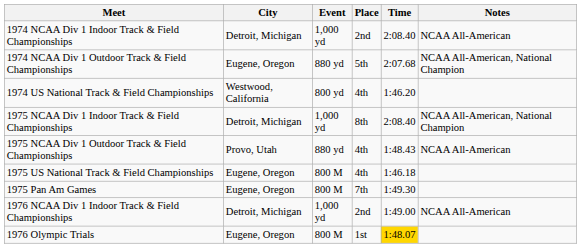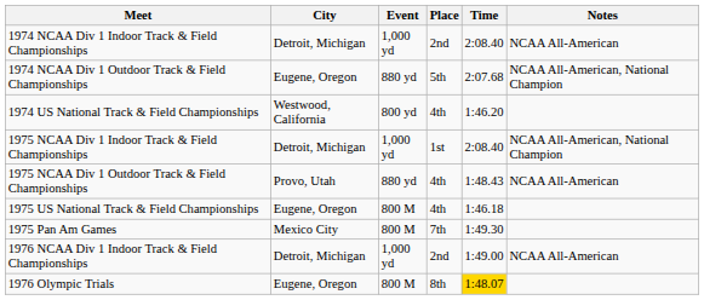1975 NCAA Div 1 Indoor Track & Field Championships | Place: 8th -> 1st
1975 Pan Am Games | City: Eugene, Oregon -> Mexico City
1976 Olympic Trials | Place: 1st -> 8th
